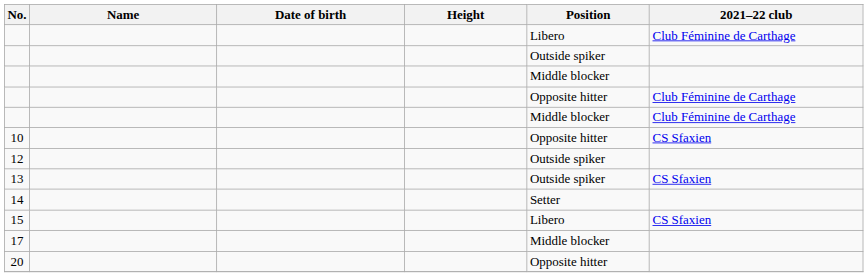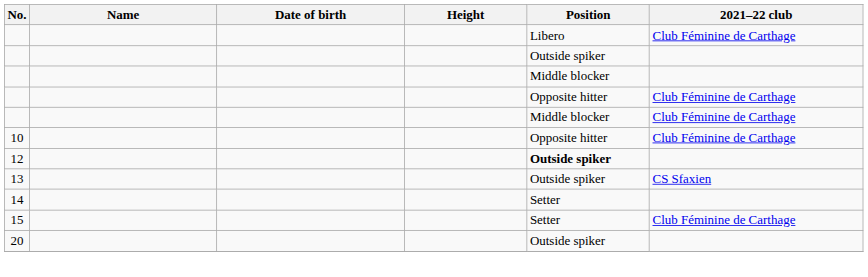10 | 2021–22 club: CS Sfaxien -> Club Féminine de Carthage
12 | Position: normal -> bold
15 | Position: Libero -> Setter
15 | 2021–22 club: CS Sfaxien -> Club Féminine de Carthage
- row: 17 | Middle blocker
20 | Position: Opposite hitter -> Outside spiker
